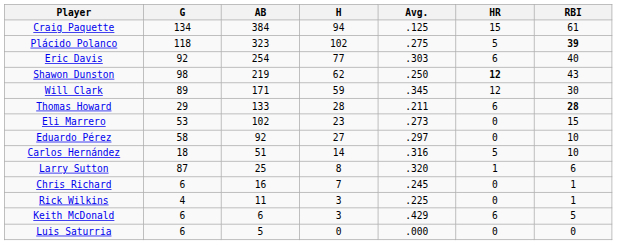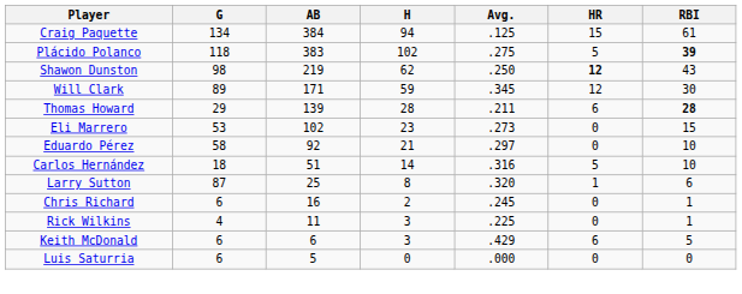Plácido Polanco | AB: 323 -> 383
- row: Eric Davis | 92 | 254 | 77 | .303 | 6 | 40
Thomas Howard | AB: 133 -> 139
Eduardo Pérez | H: 27 -> 21
Chris Richard | H: 7 -> 2
